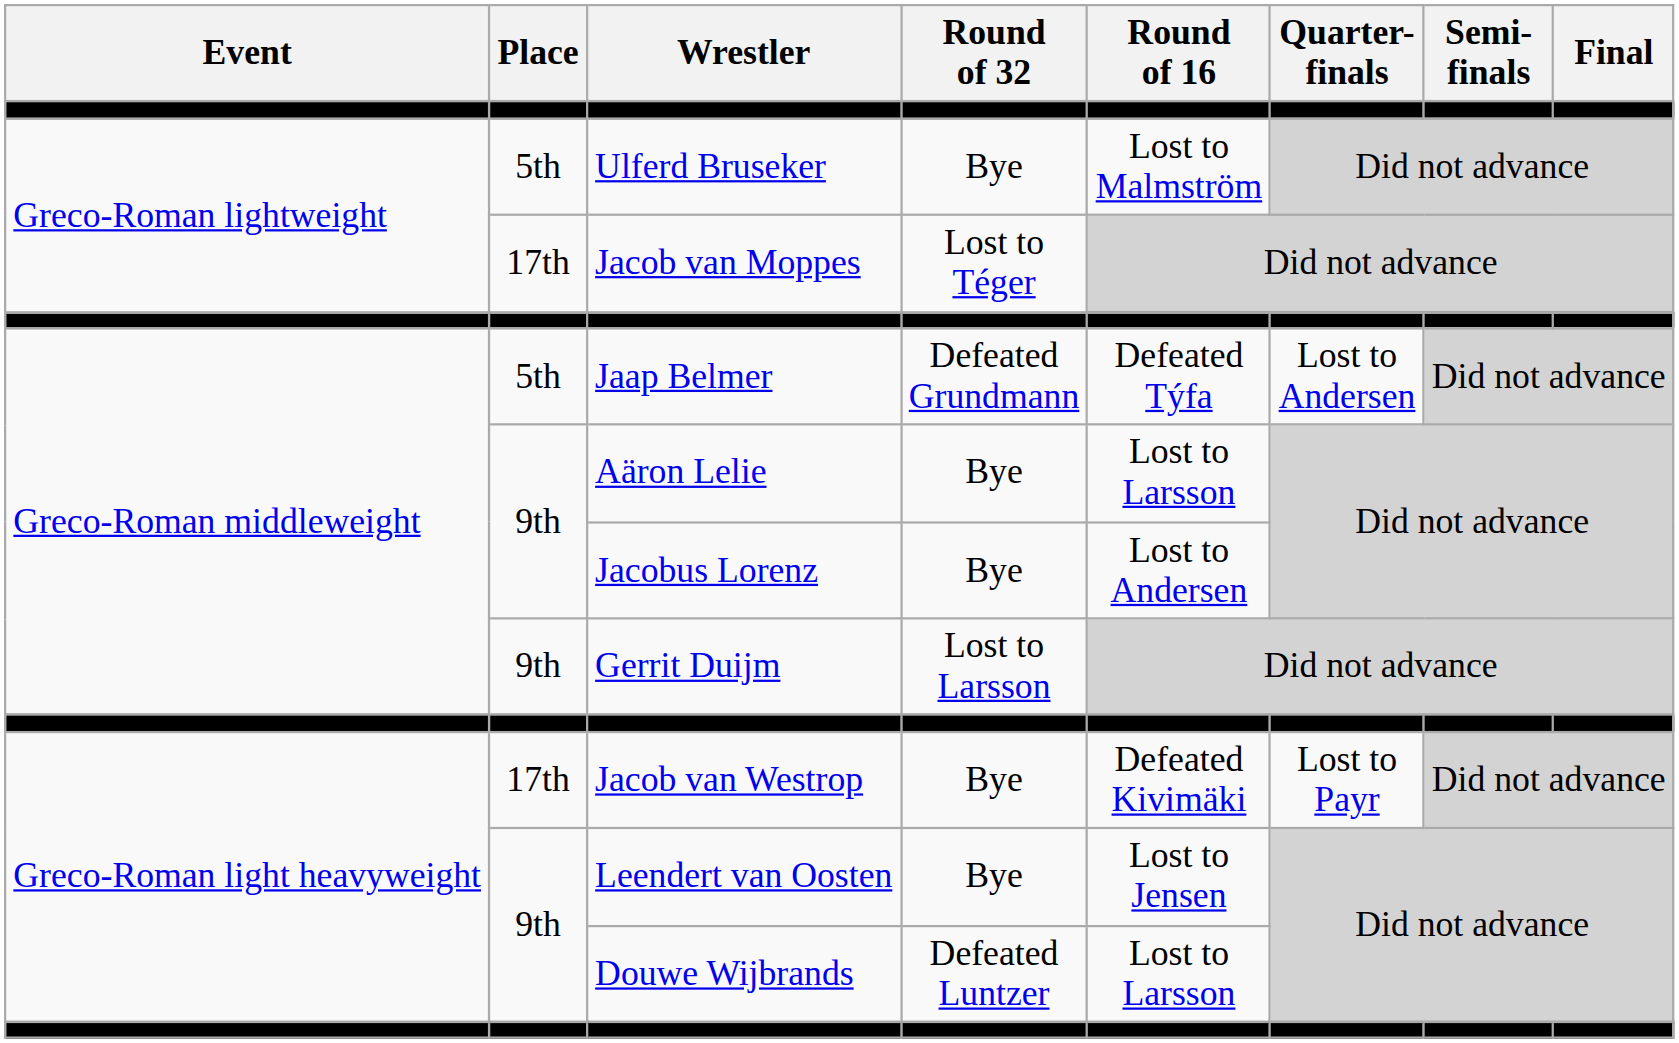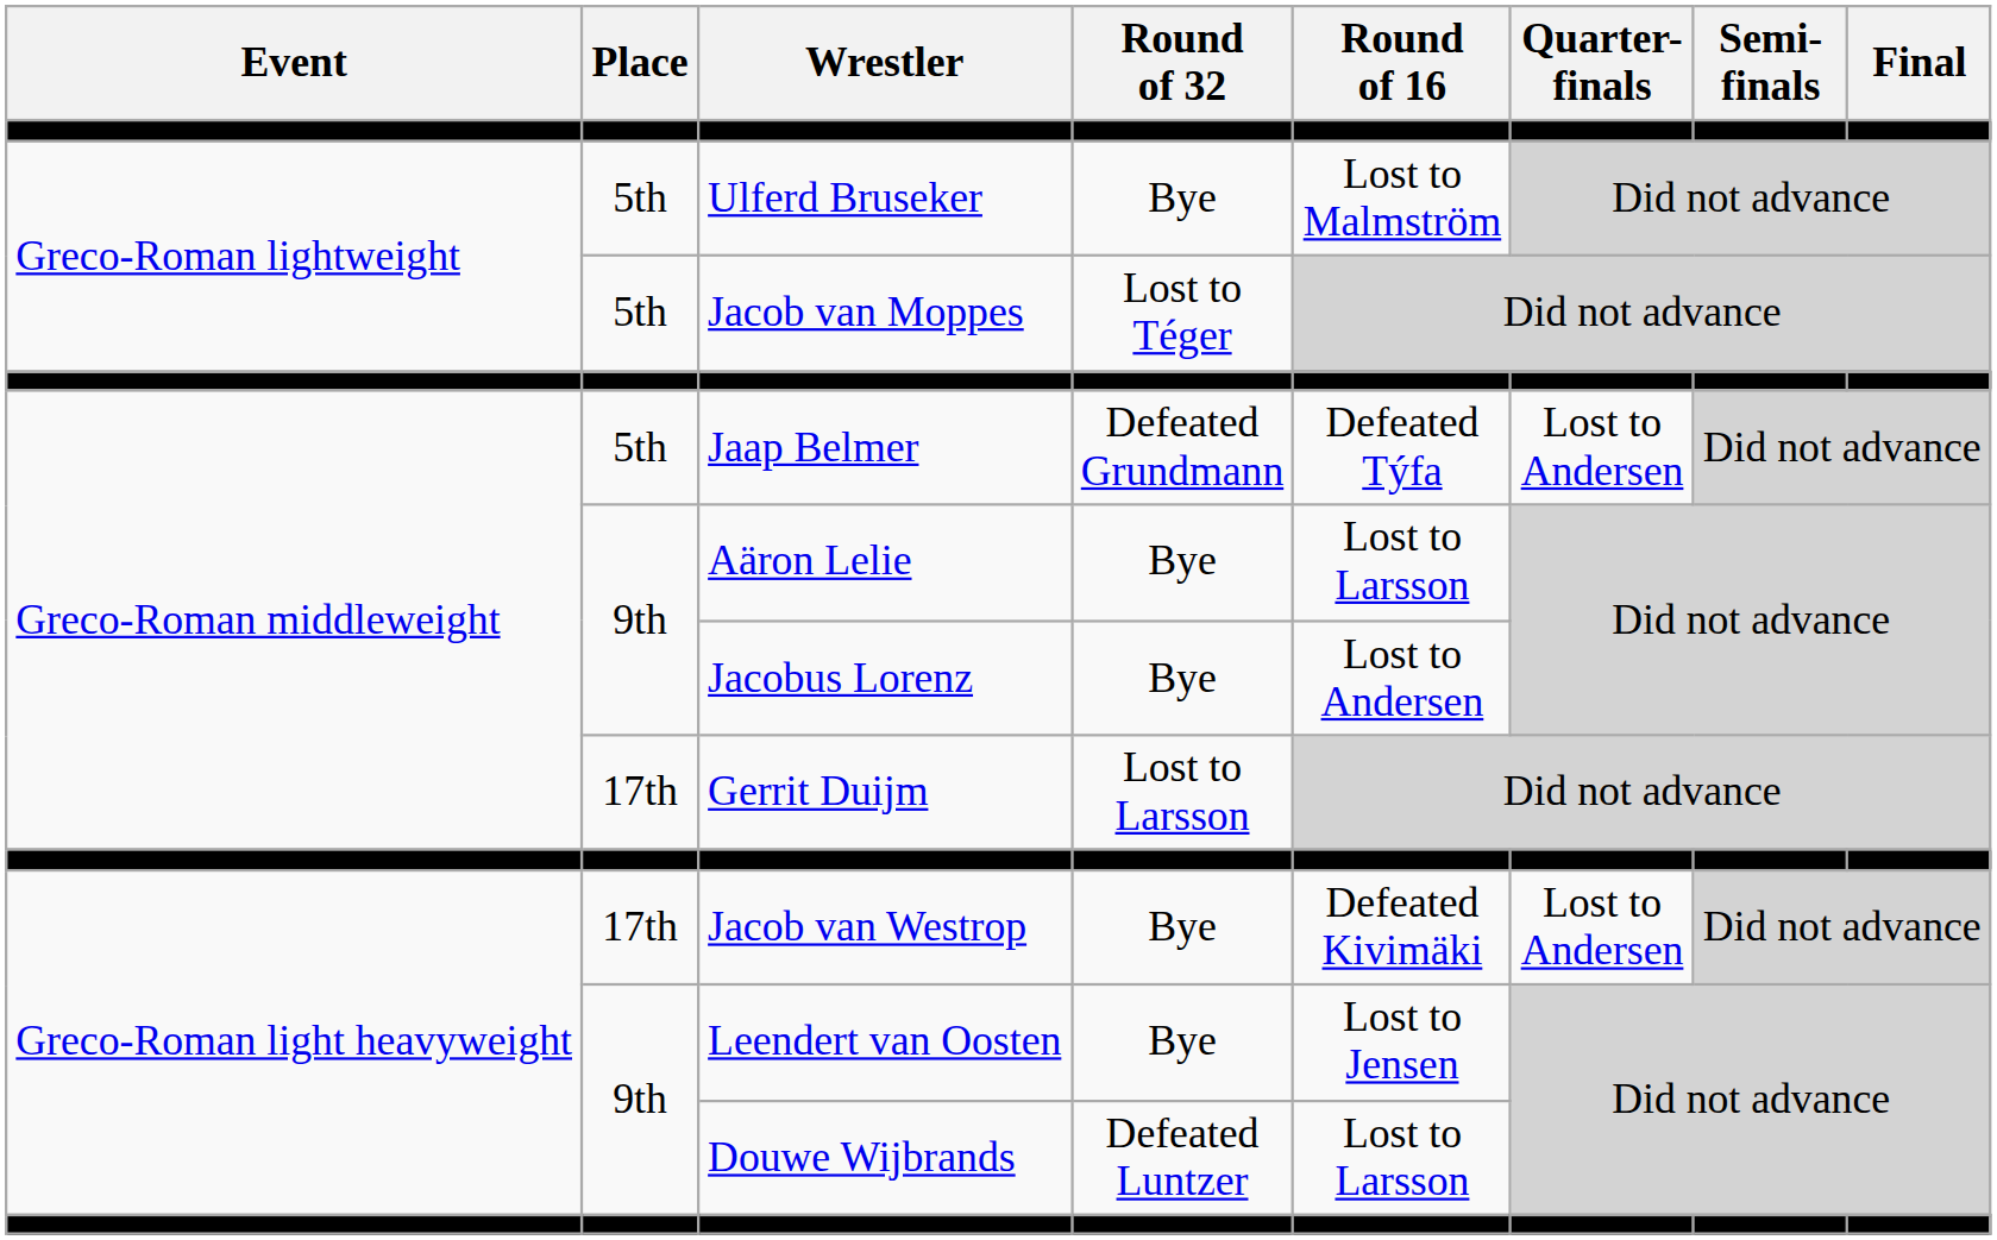Jacob van Moppes | Place: 17th -> 5th
Gerrit Duijm | Place: 9th -> 17th
Jacob van Westrop | Quarter- finals: Lost to Payr -> Lost to Andersen
